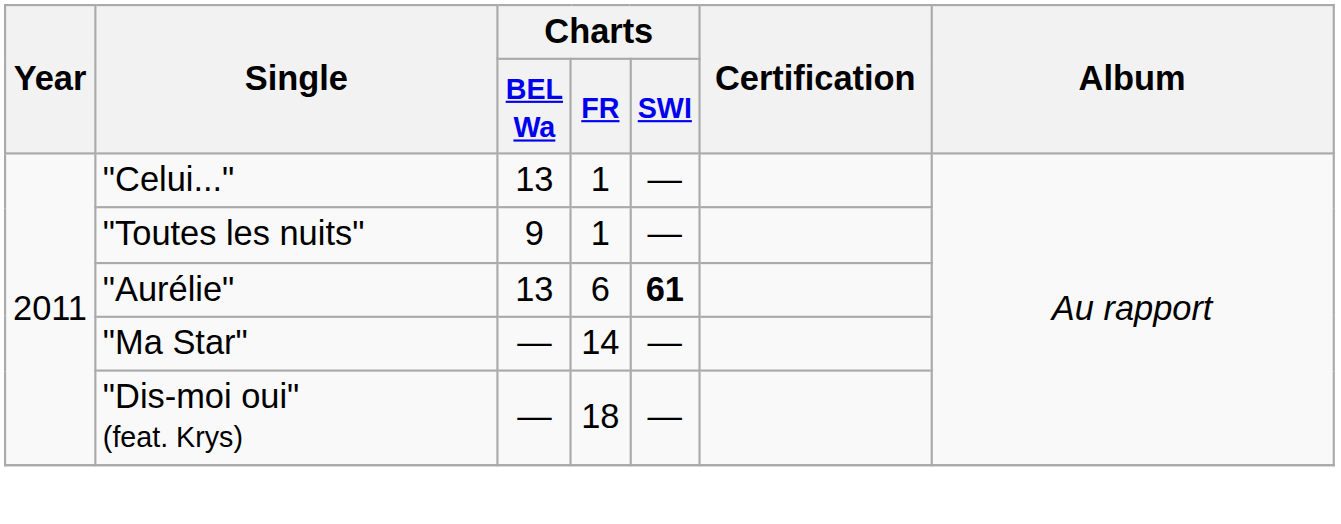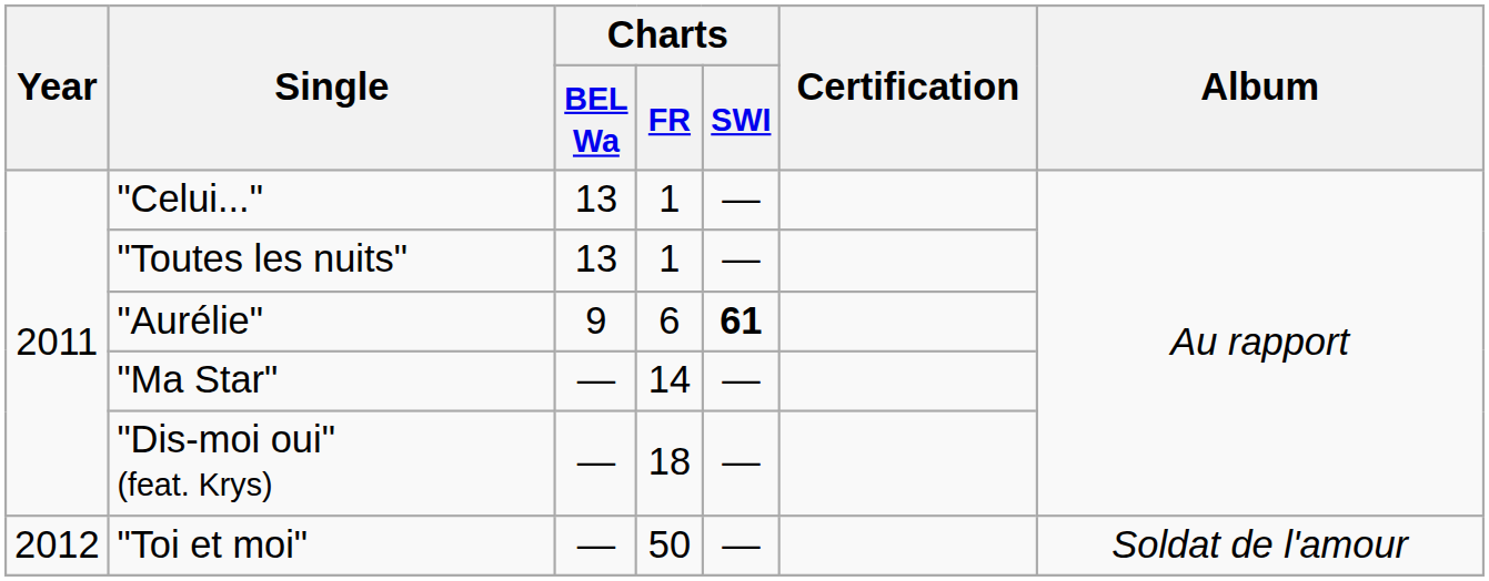"Toutes les nuits" | Charts / BEL Wa: 9 -> 13
"Aurélie" | Charts / BEL Wa: 13 -> 9
+ row: 2012 | "Toi et moi" | — | 50 | — | Soldat de l'amour
